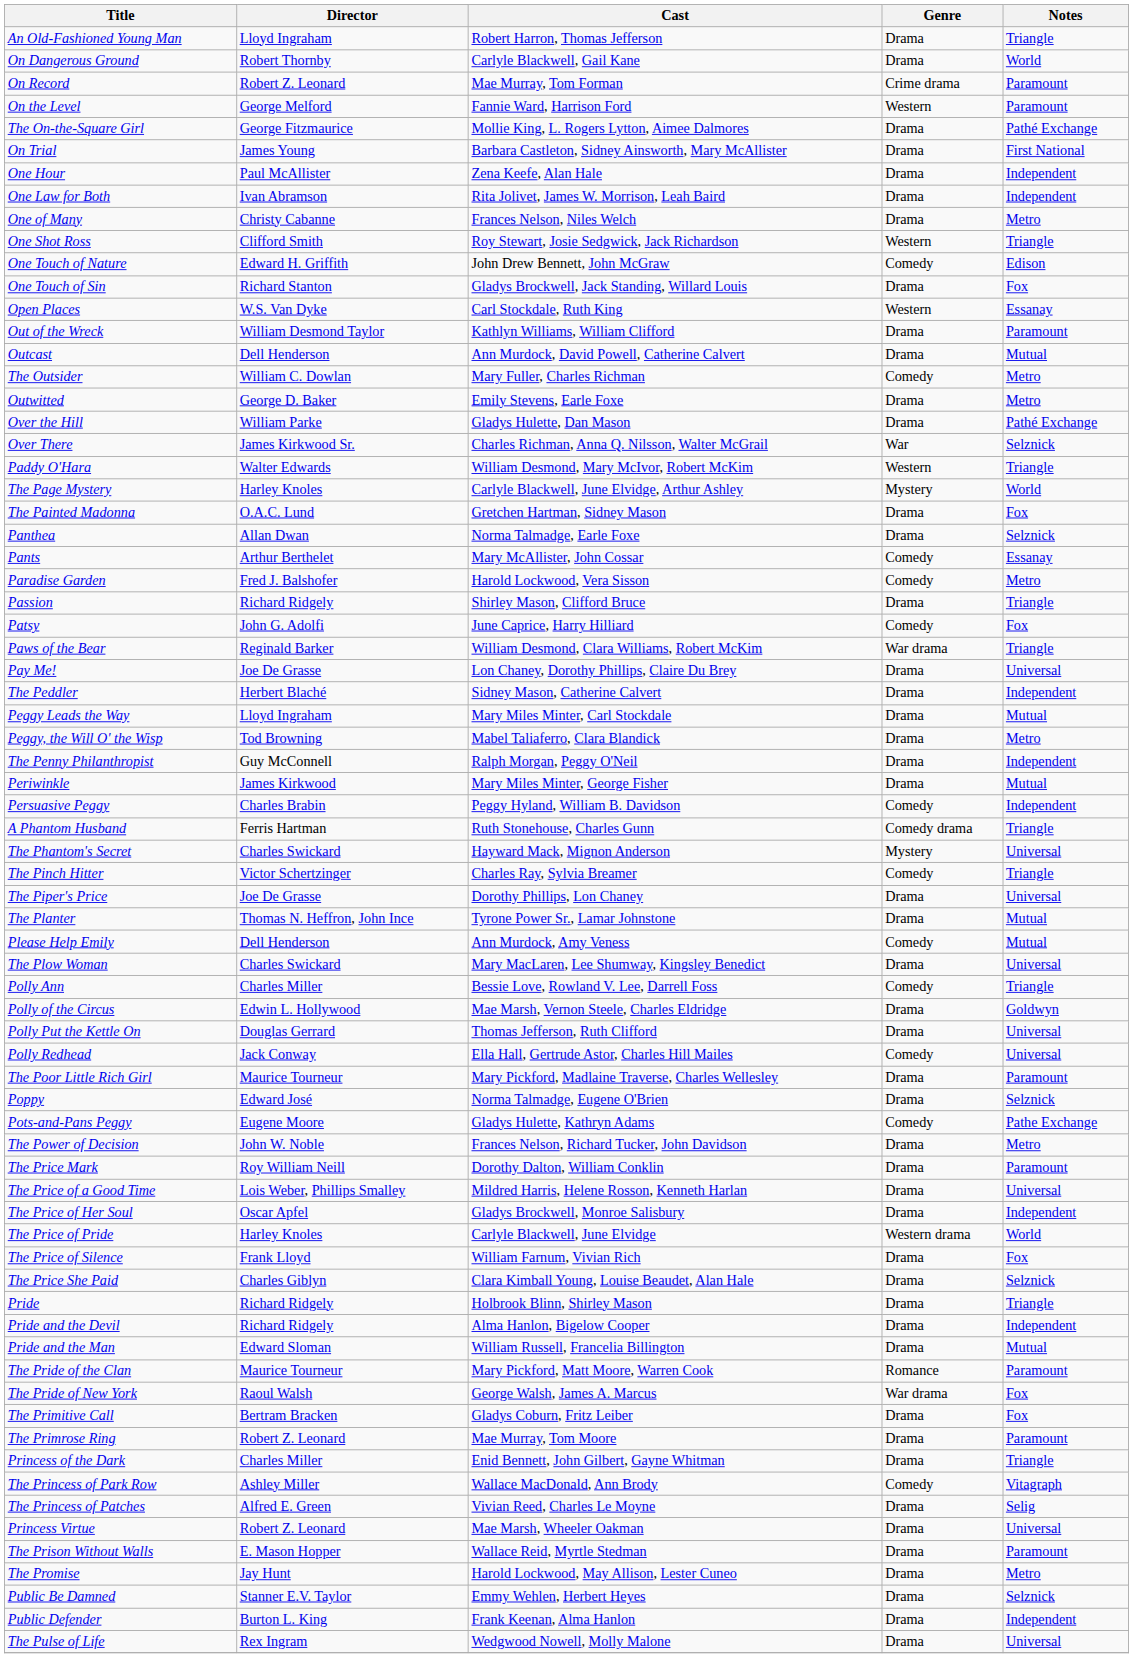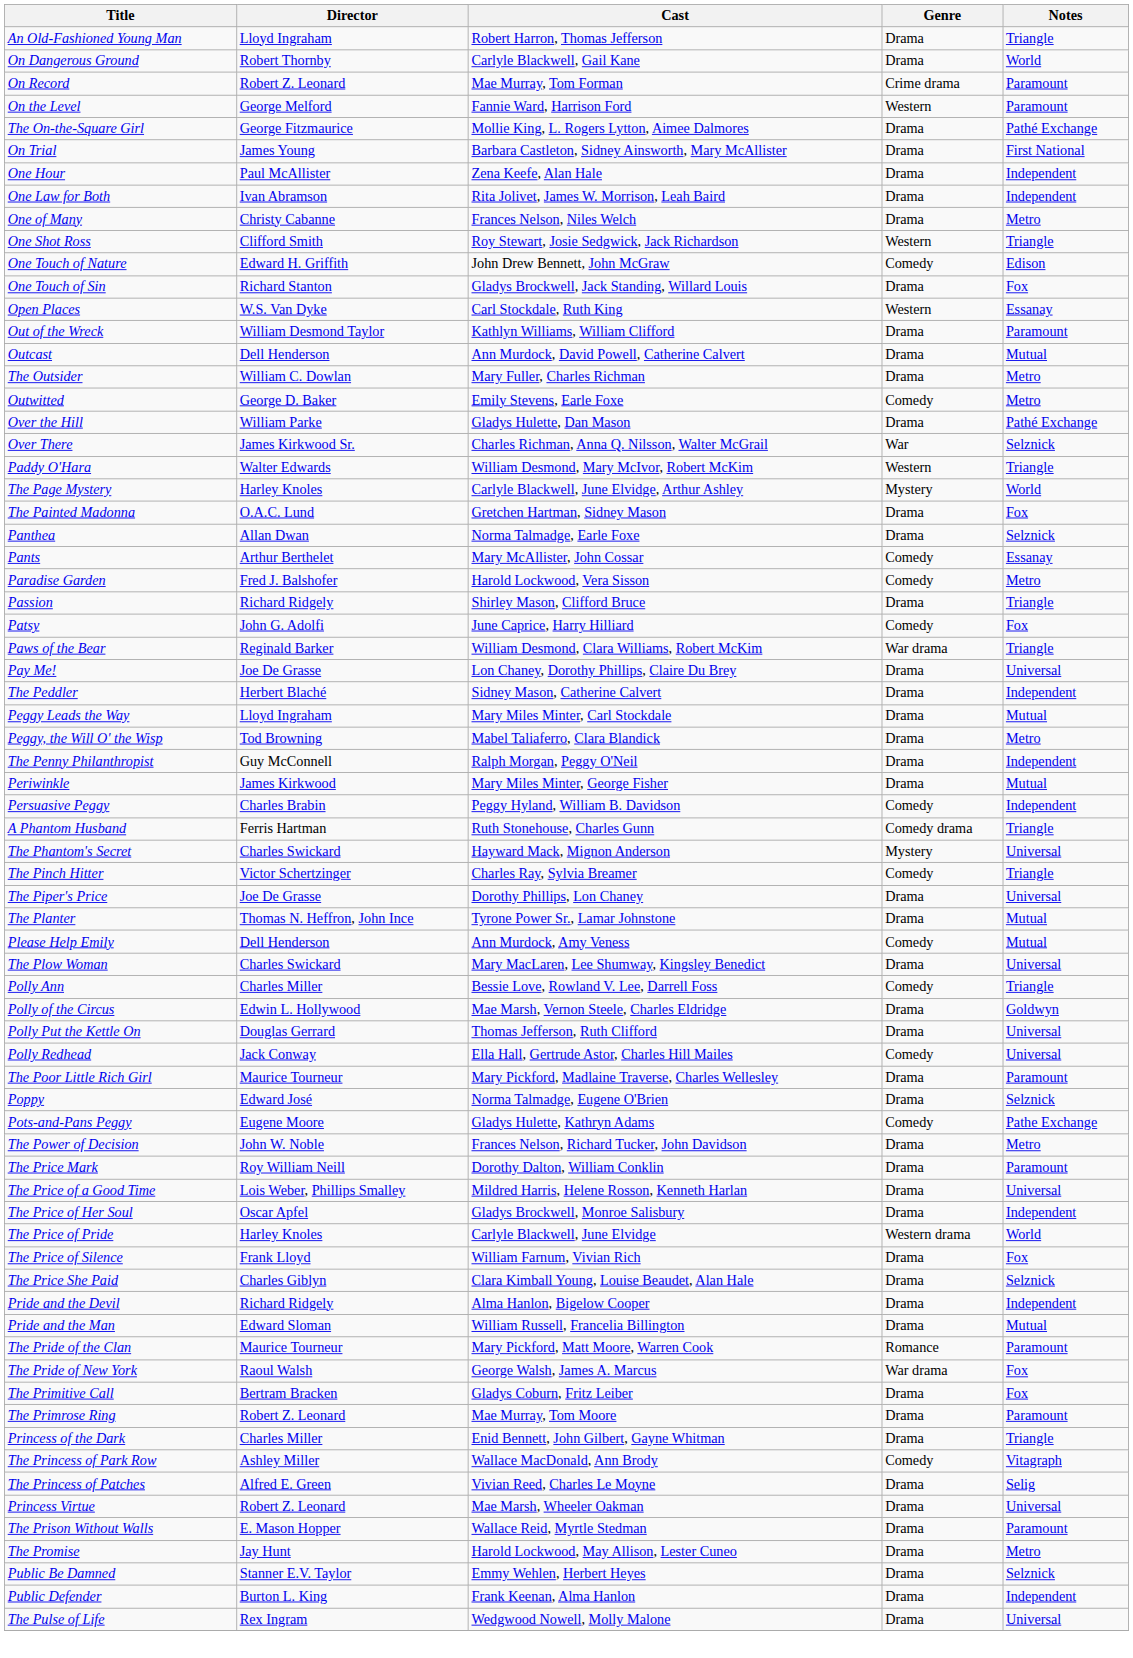The Outsider | Genre: Comedy -> Drama
Outwitted | Genre: Drama -> Comedy
- row: Pride | Richard Ridgely | Holbrook Blinn, Shirley Mason | Drama | Triangle
